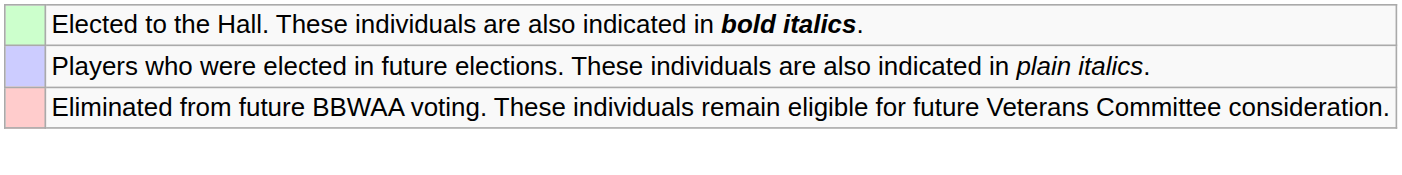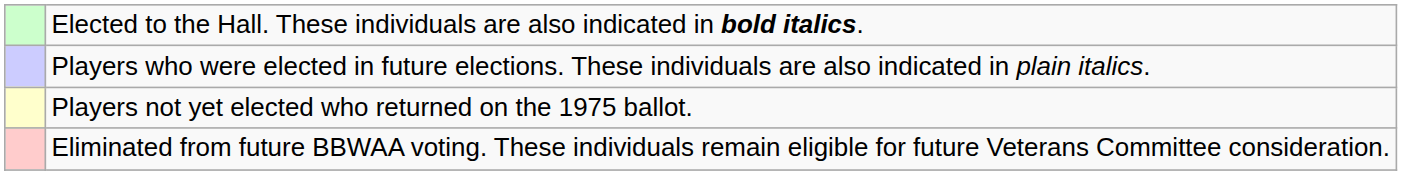+ row: Players not yet elected who returned on the 1975 ballot.
